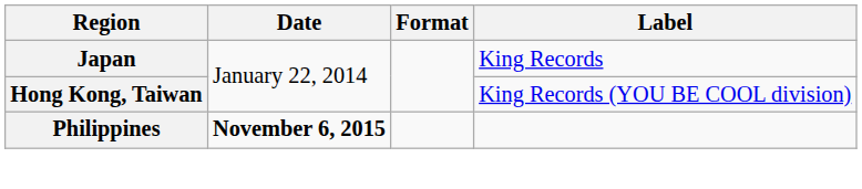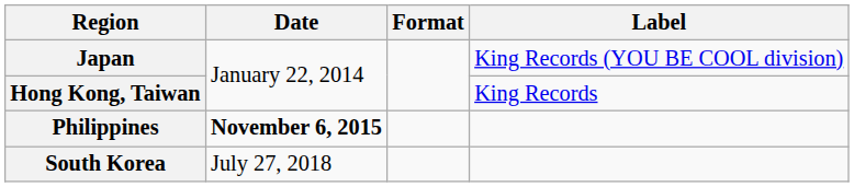Japan | Label: King Records -> King Records (YOU BE COOL division)
Hong Kong, Taiwan | Label: King Records (YOU BE COOL division) -> King Records
+ row: South Korea | July 27, 2018
